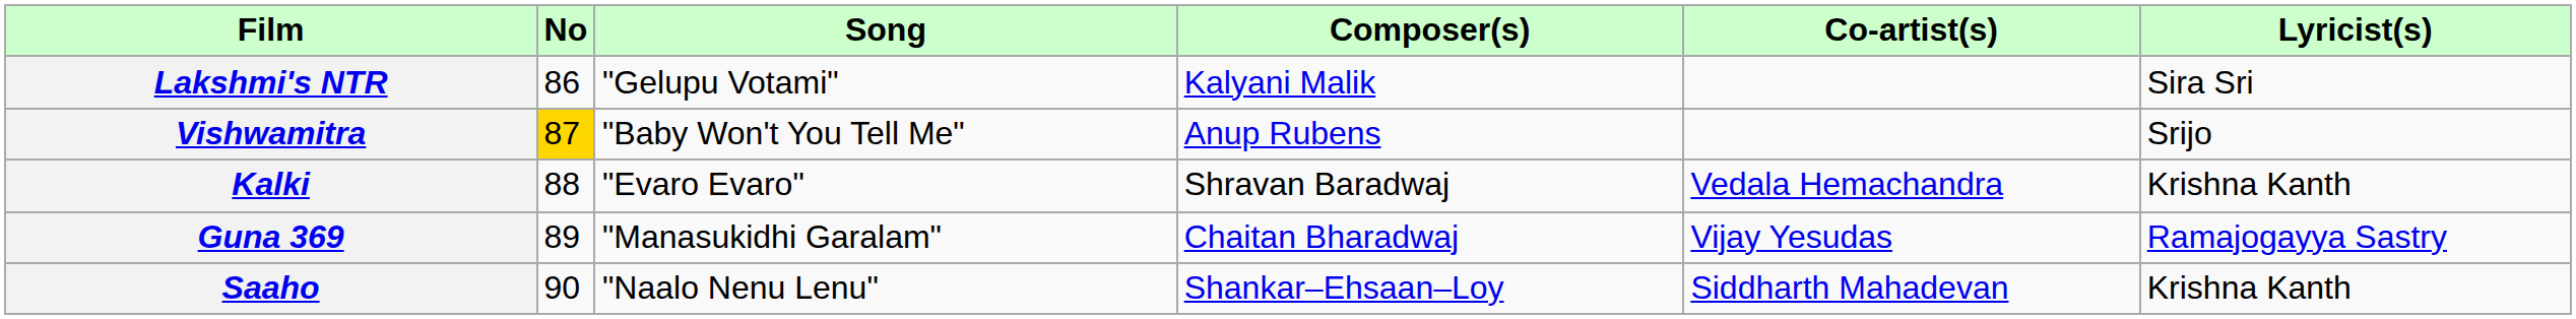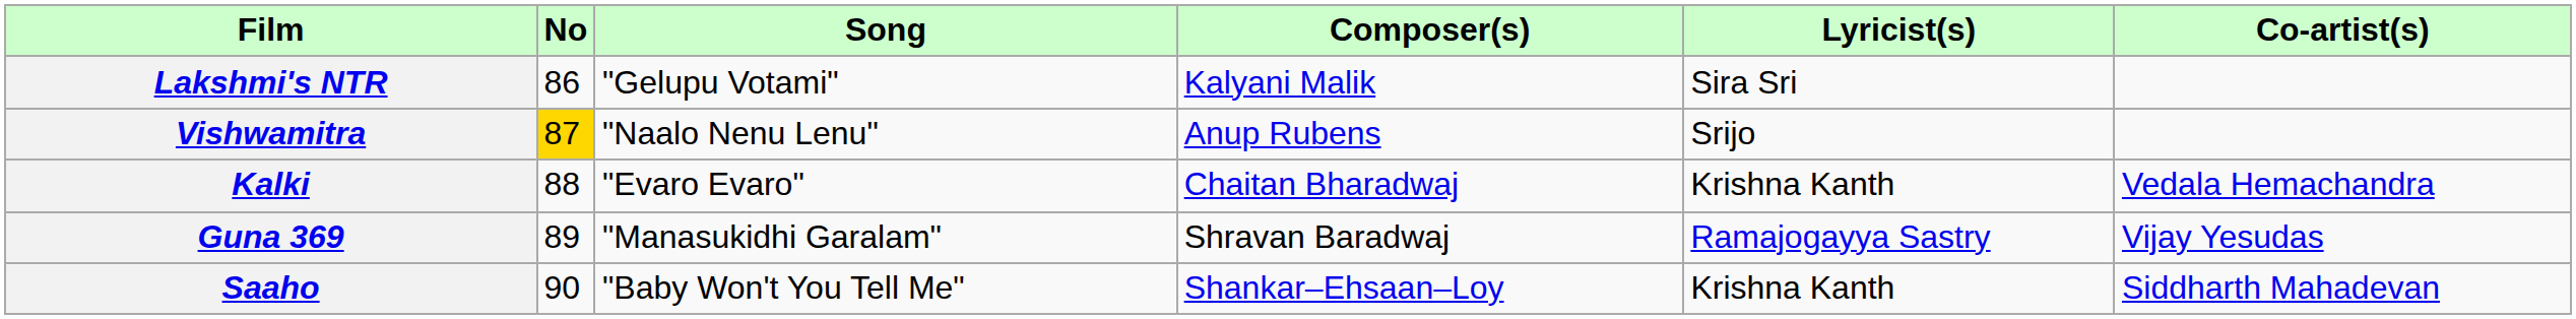columns swapped: Lyricist(s) <-> Co-artist(s)
Vishwamitra | Song: "Baby Won't You Tell Me" -> "Naalo Nenu Lenu"
Kalki | Composer(s): Shravan Baradwaj -> Chaitan Bharadwaj
Guna 369 | Composer(s): Chaitan Bharadwaj -> Shravan Baradwaj
Saaho | Song: "Naalo Nenu Lenu" -> "Baby Won't You Tell Me"
